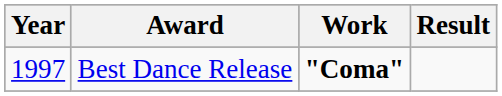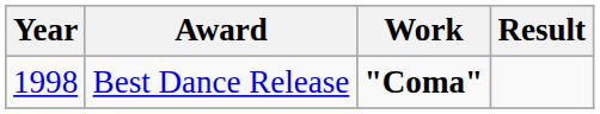Best Dance Release | Year: 1997 -> 1998
